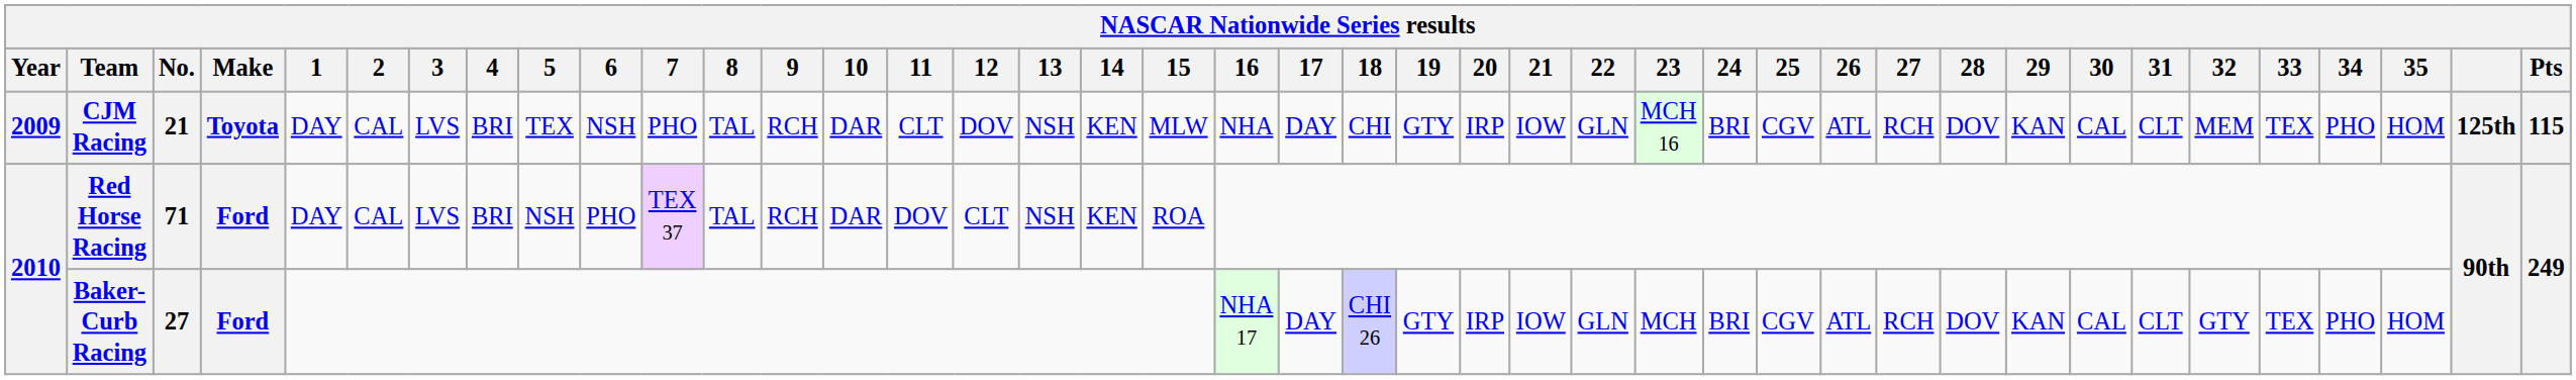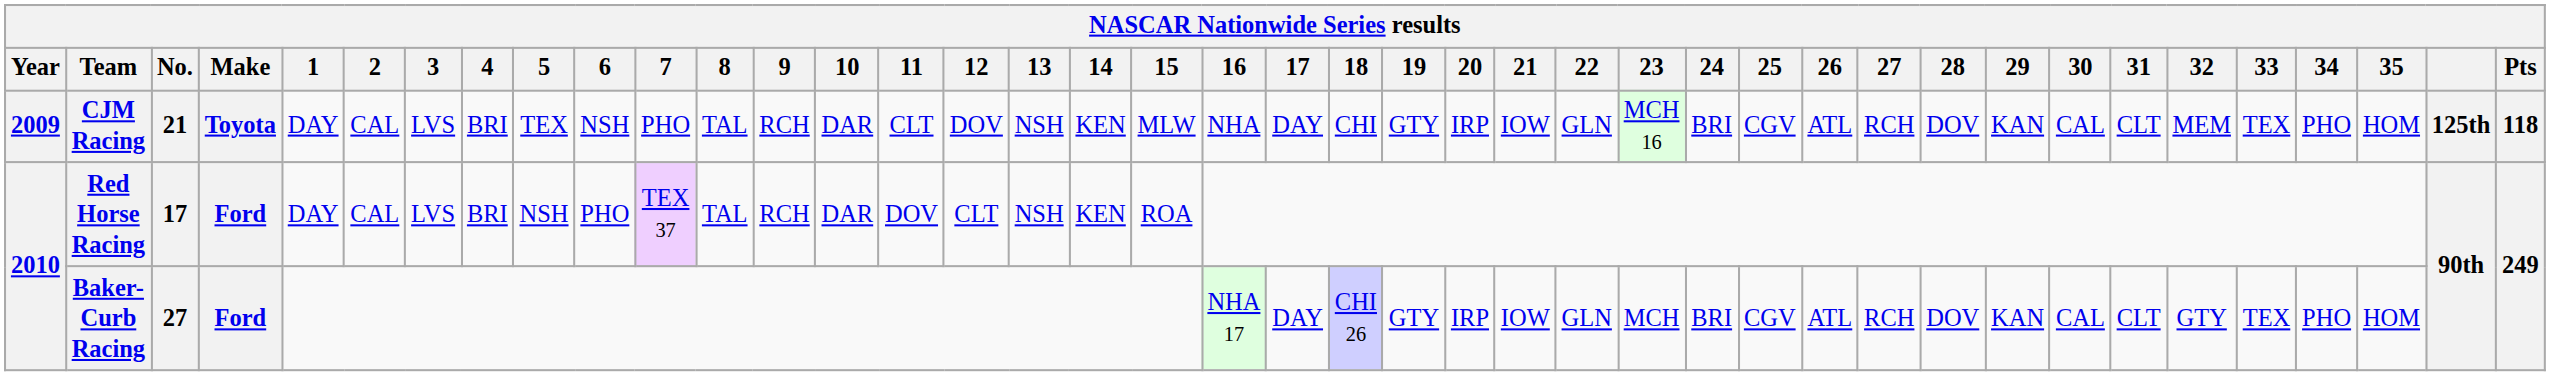CJM Racing | Pts: 115 -> 118
Red Horse Racing | No.: 71 -> 17
